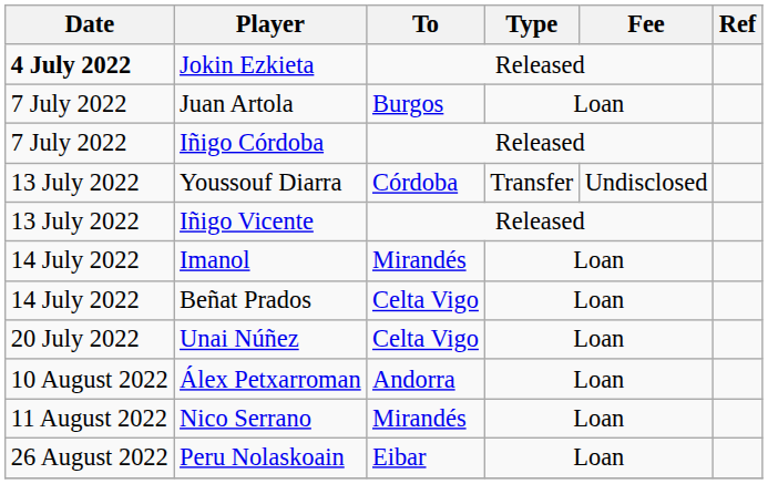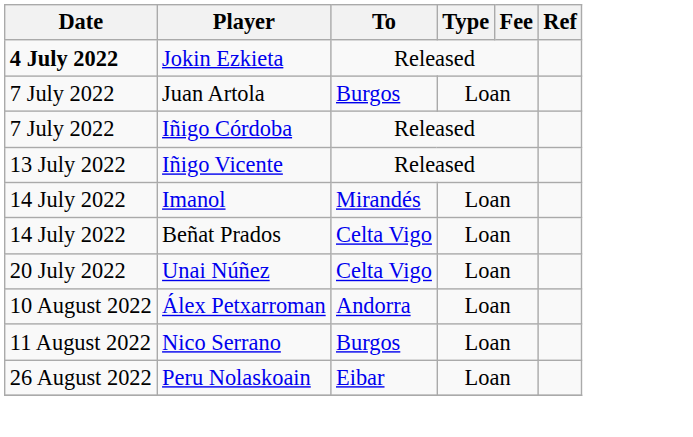- row: 13 July 2022 | Youssouf Diarra | Córdoba | Transfer | Undisclosed
Nico Serrano | To: Mirandés -> Burgos
